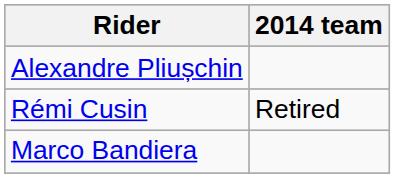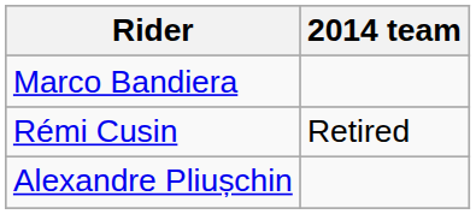rows swapped: Marco Bandiera <-> Alexandre Pliușchin
